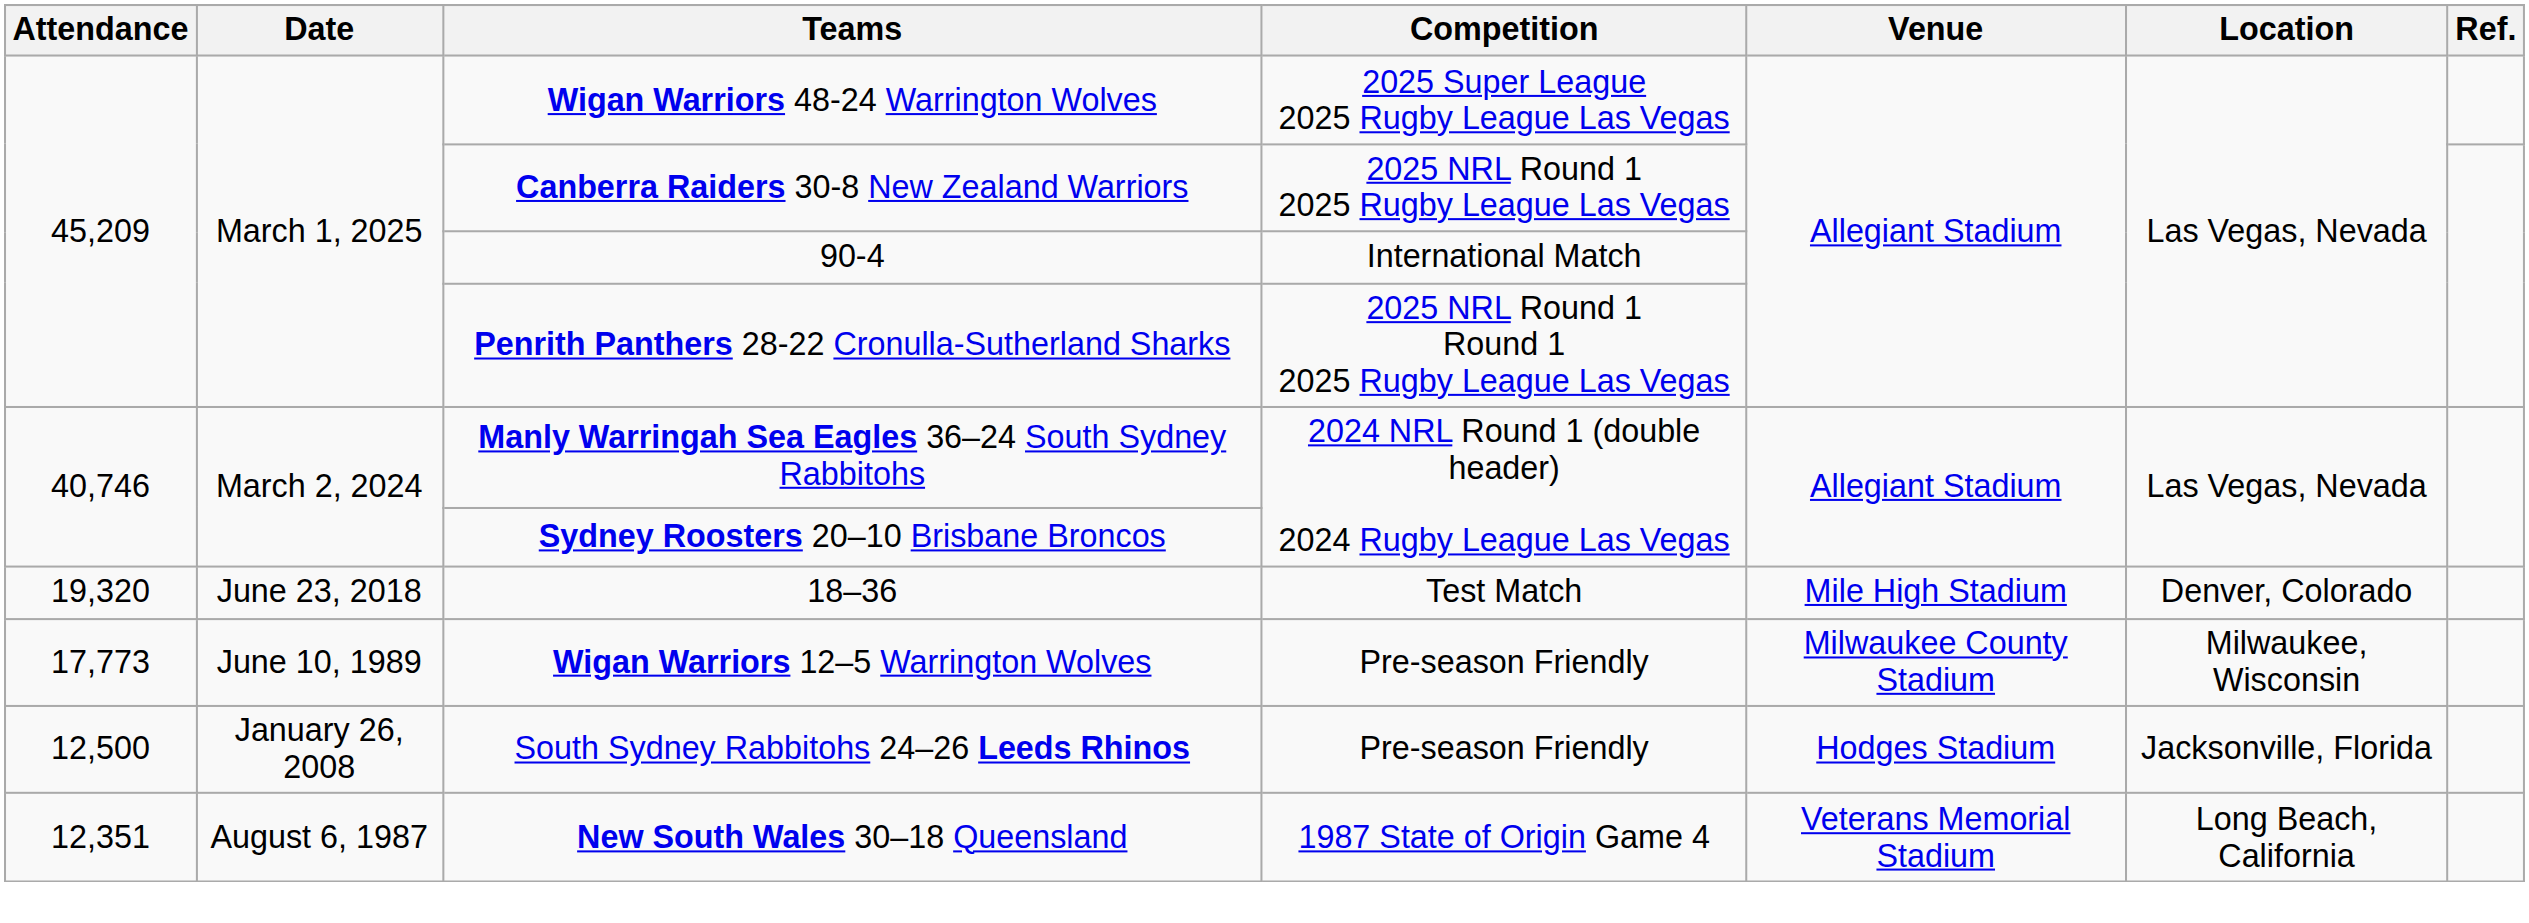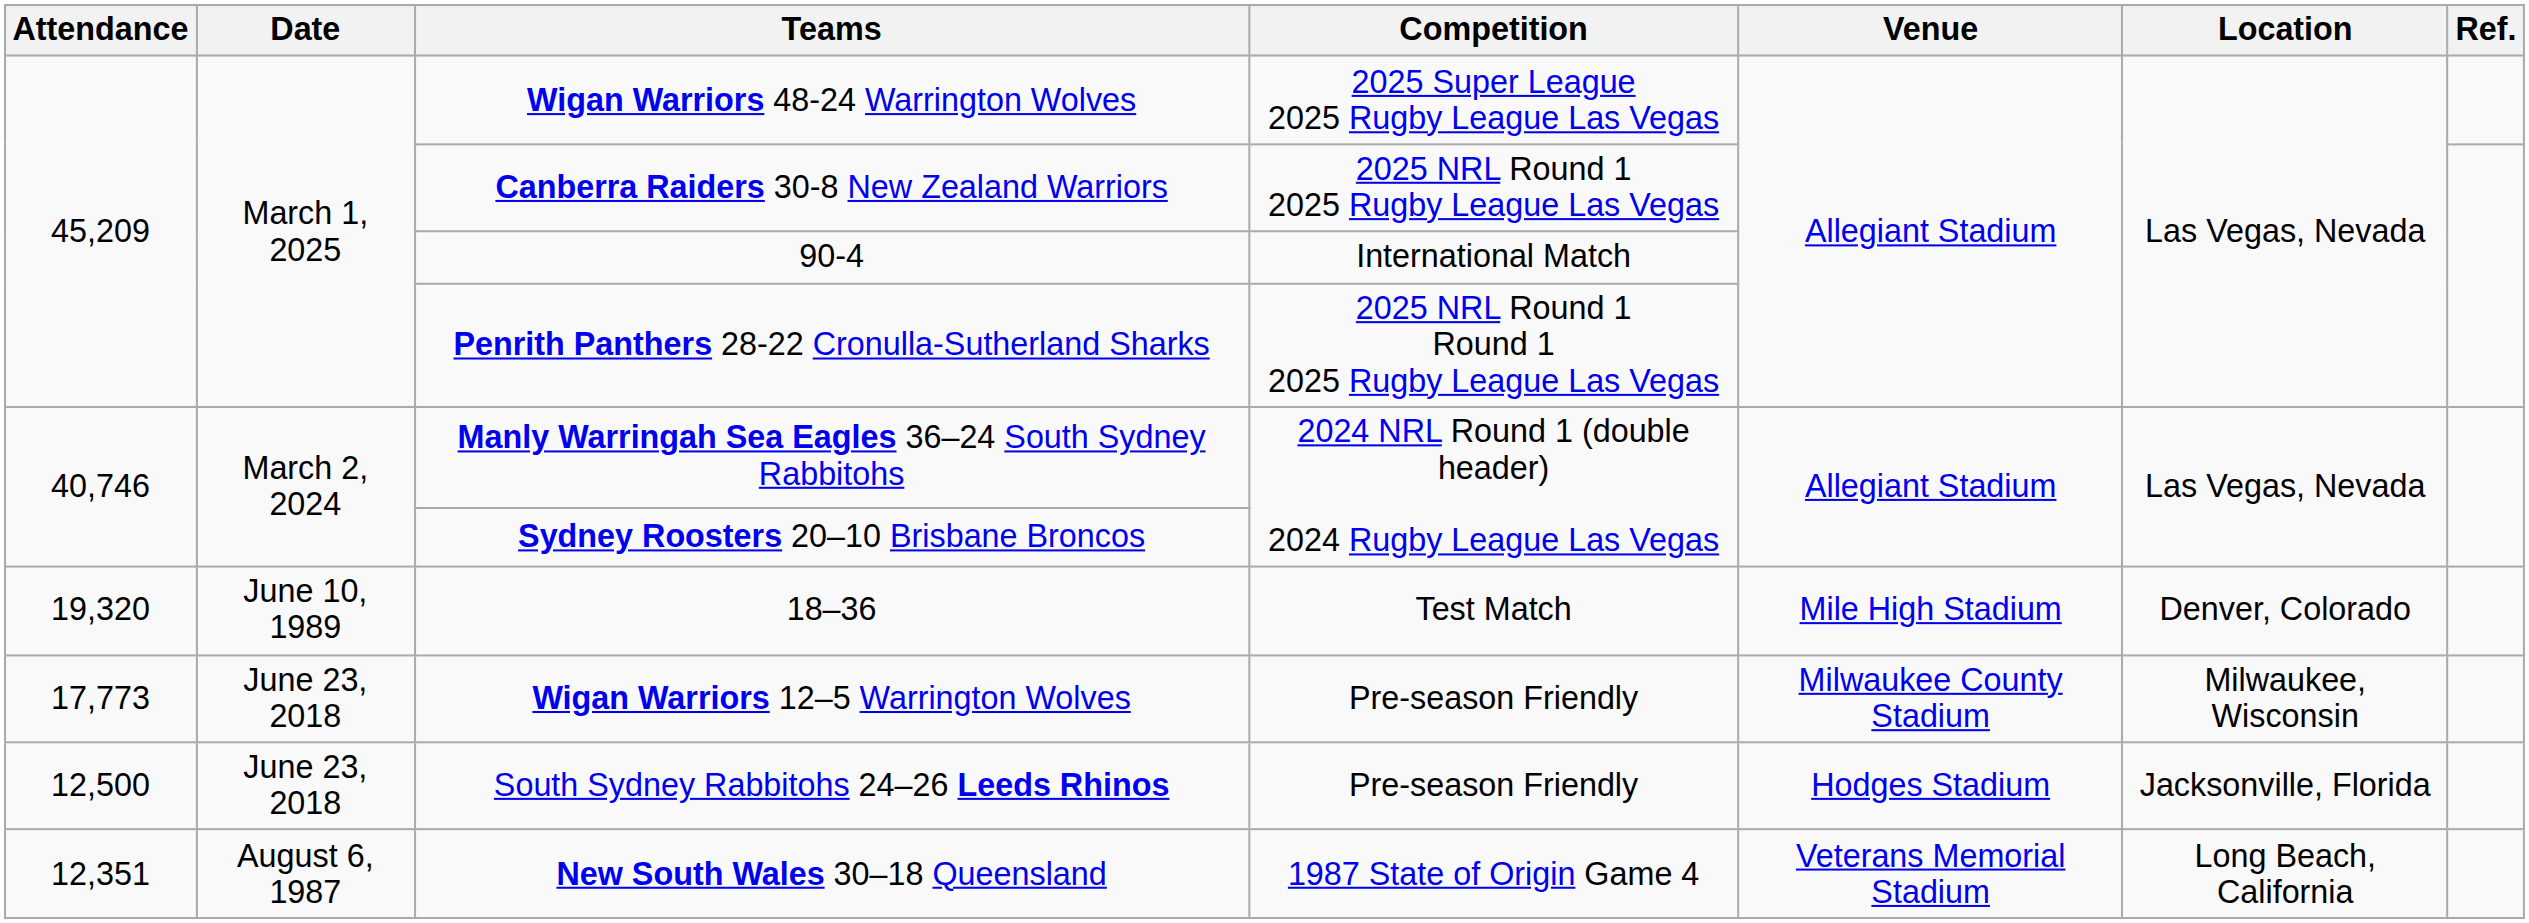18–36 | Date: June 23, 2018 -> June 10, 1989
Wigan Warriors 12–5 Warrington Wolves | Date: June 10, 1989 -> June 23, 2018
South Sydney Rabbitohs 24–26 Leeds Rhinos | Date: January 26, 2008 -> June 23, 2018
